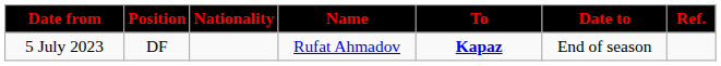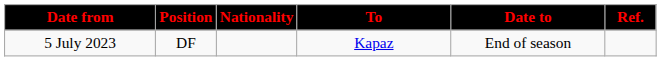- column: Name | Rufat Ahmadov
5 July 2023 | To: bold -> normal
